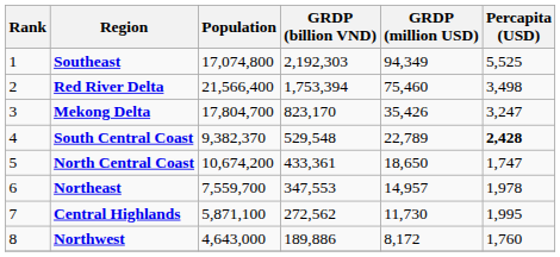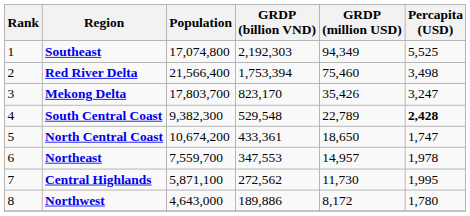Mekong Delta | Population: 17,804,700 -> 17,803,700
South Central Coast | Population: 9,382,370 -> 9,382,300
Northwest | Percapita (USD): 1,760 -> 1,780
